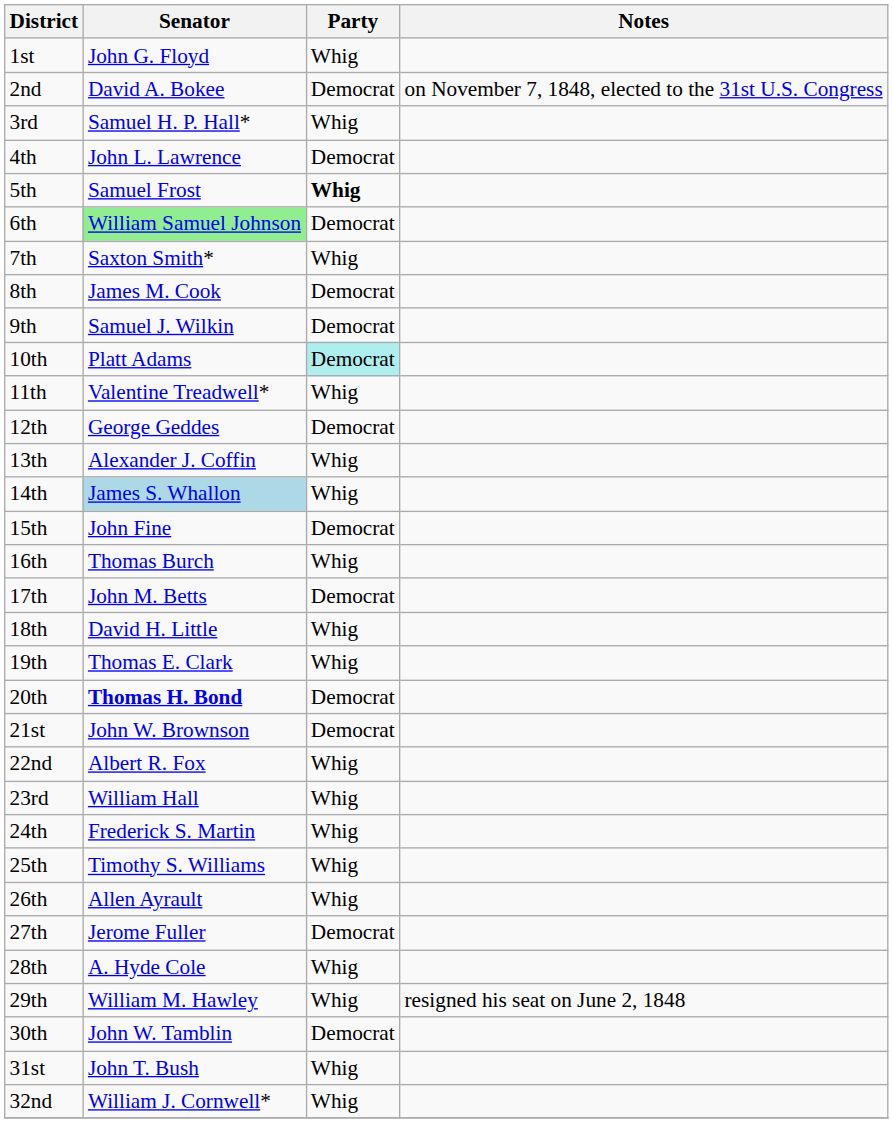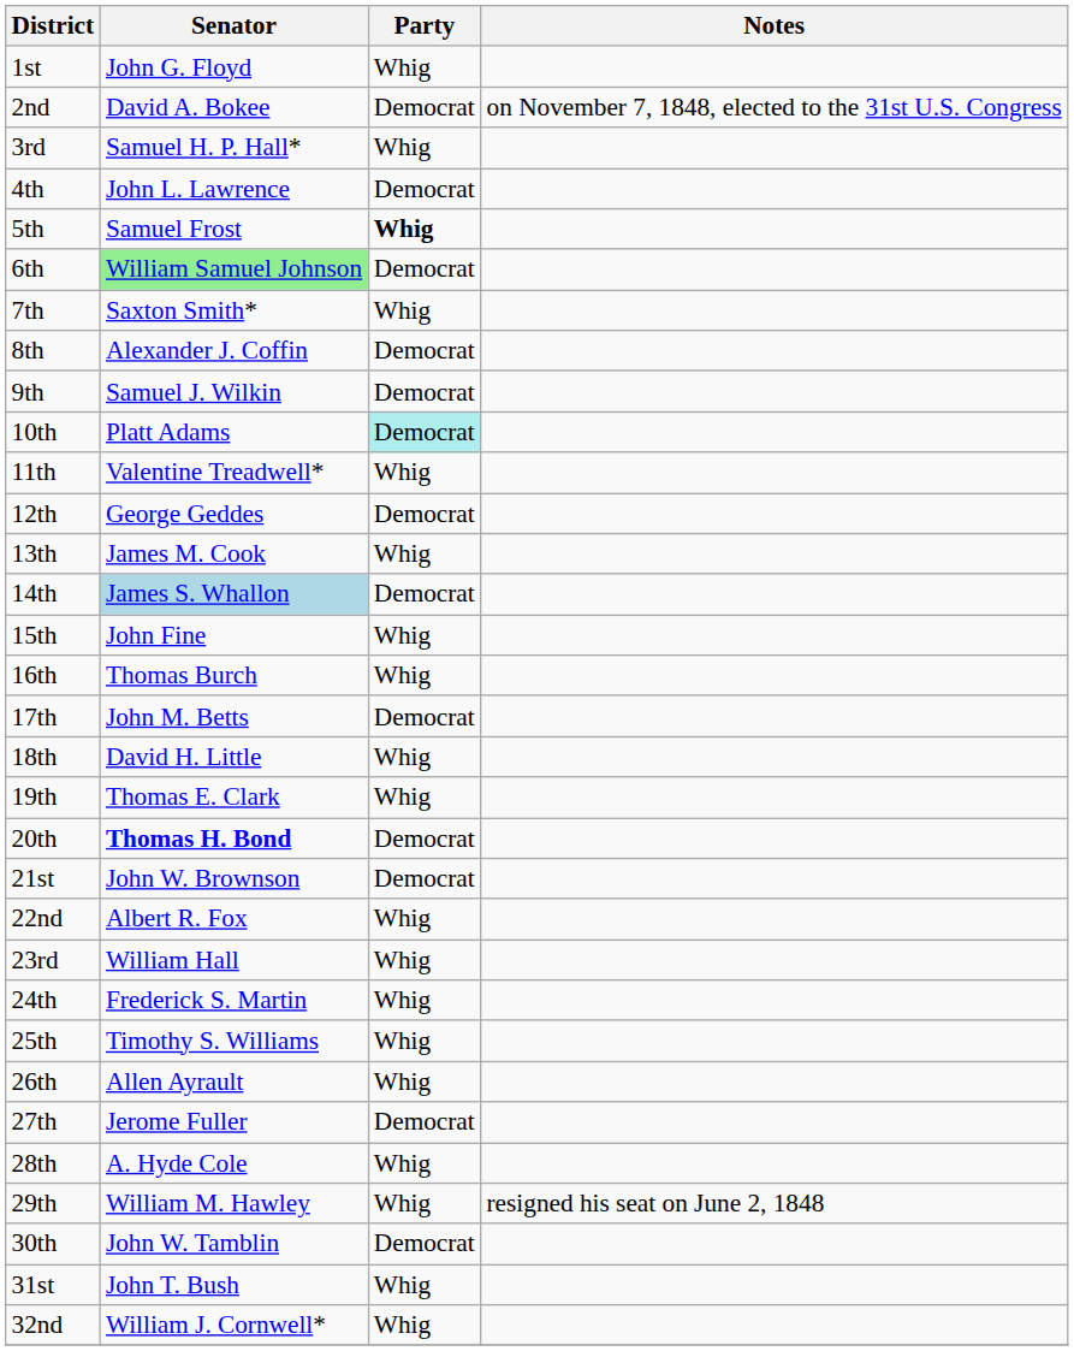8th | Senator: James M. Cook -> Alexander J. Coffin
13th | Senator: Alexander J. Coffin -> James M. Cook
14th | Party: Whig -> Democrat
15th | Party: Democrat -> Whig
